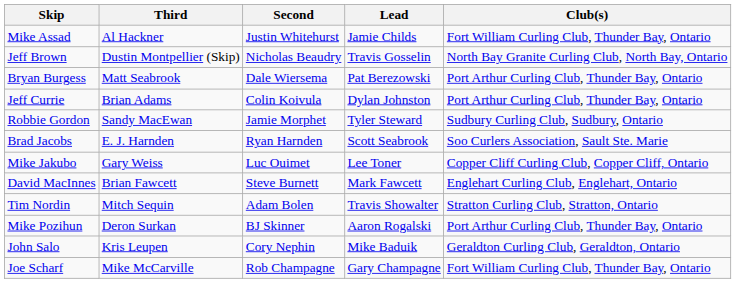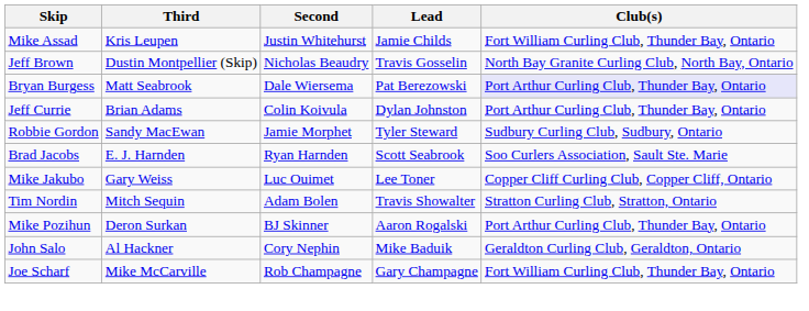Mike Assad | Third: Al Hackner -> Kris Leupen
Bryan Burgess | Club(s): no background -> lavender background
- row: David MacInnes | Brian Fawcett | Steve Burnett | Mark Fawcett | Englehart Curling Club, Englehart, Ontario
John Salo | Third: Kris Leupen -> Al Hackner
